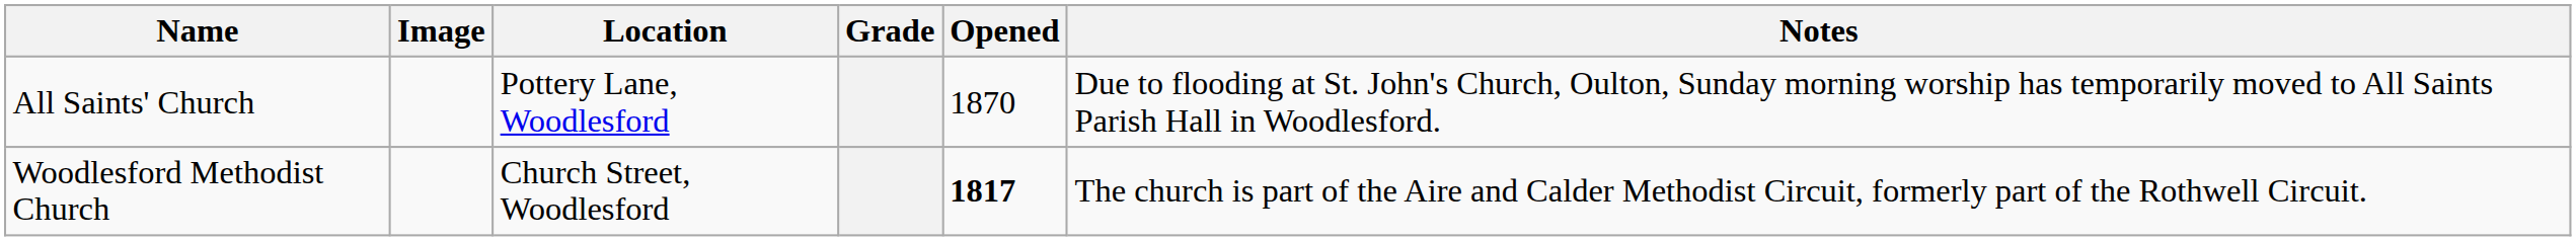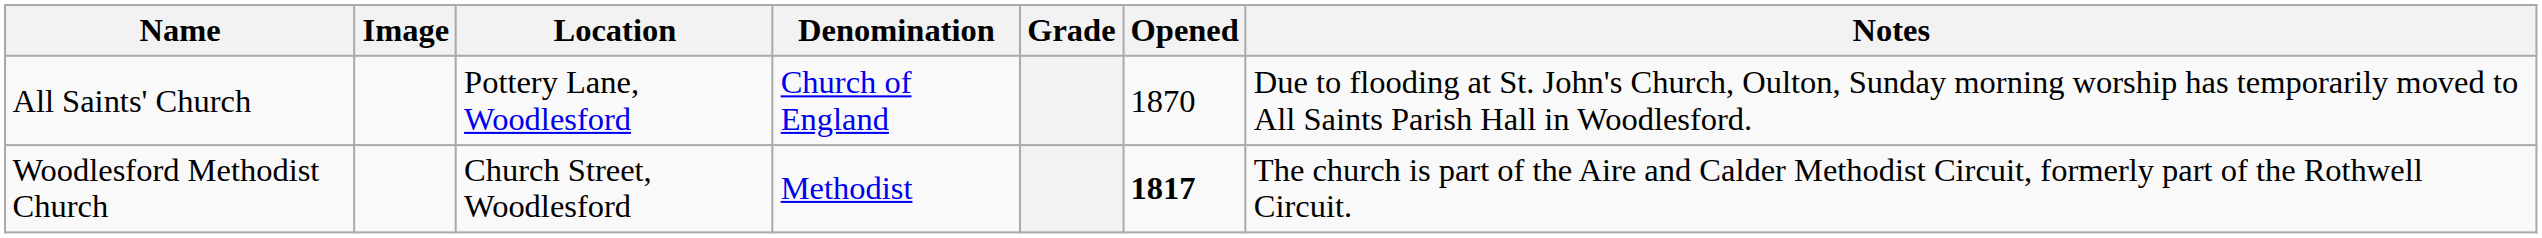+ column: Denomination | Church of England | Methodist
